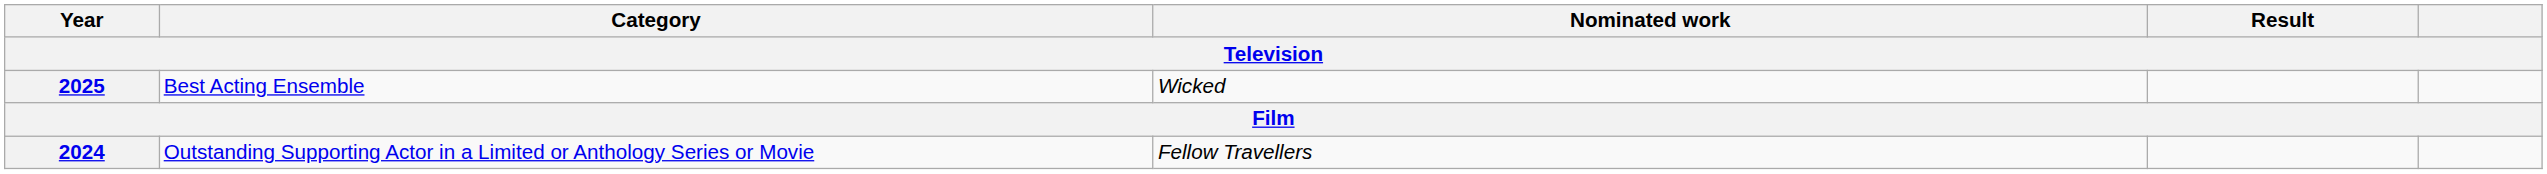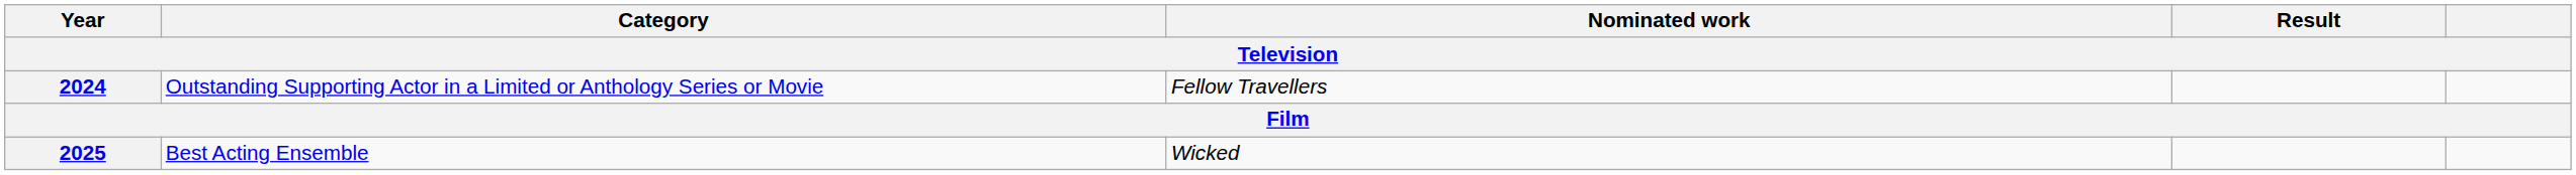rows swapped: 2024 <-> 2025
